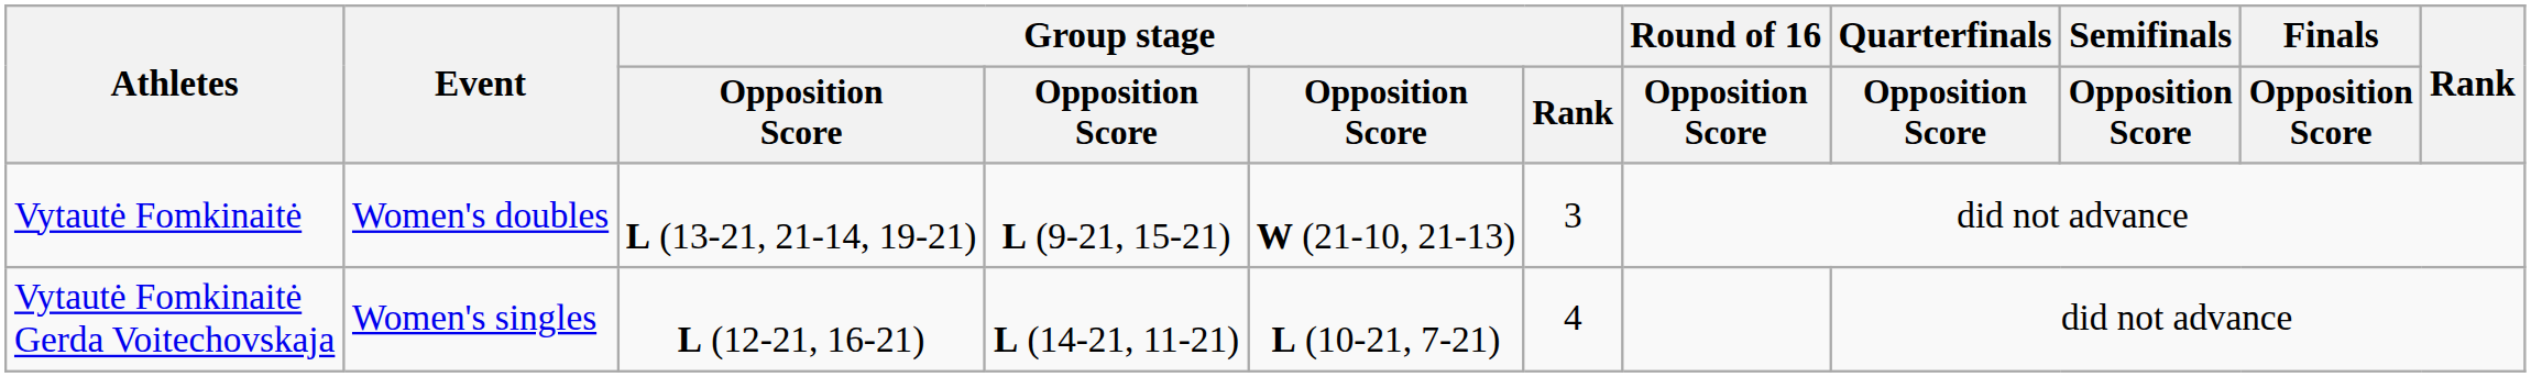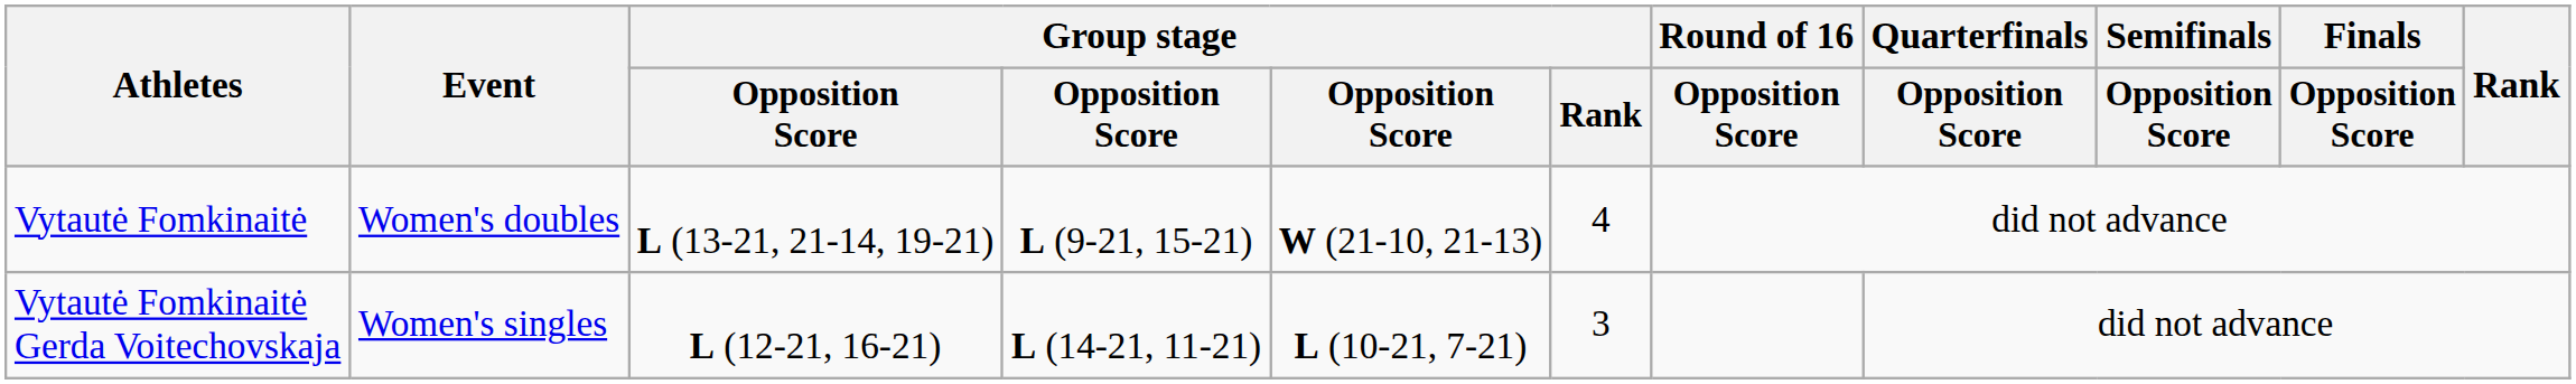Vytautė Fomkinaitė | Group stage / Rank: 3 -> 4
Vytautė Fomkinaitė Gerda Voitechovskaja | Group stage / Rank: 4 -> 3
